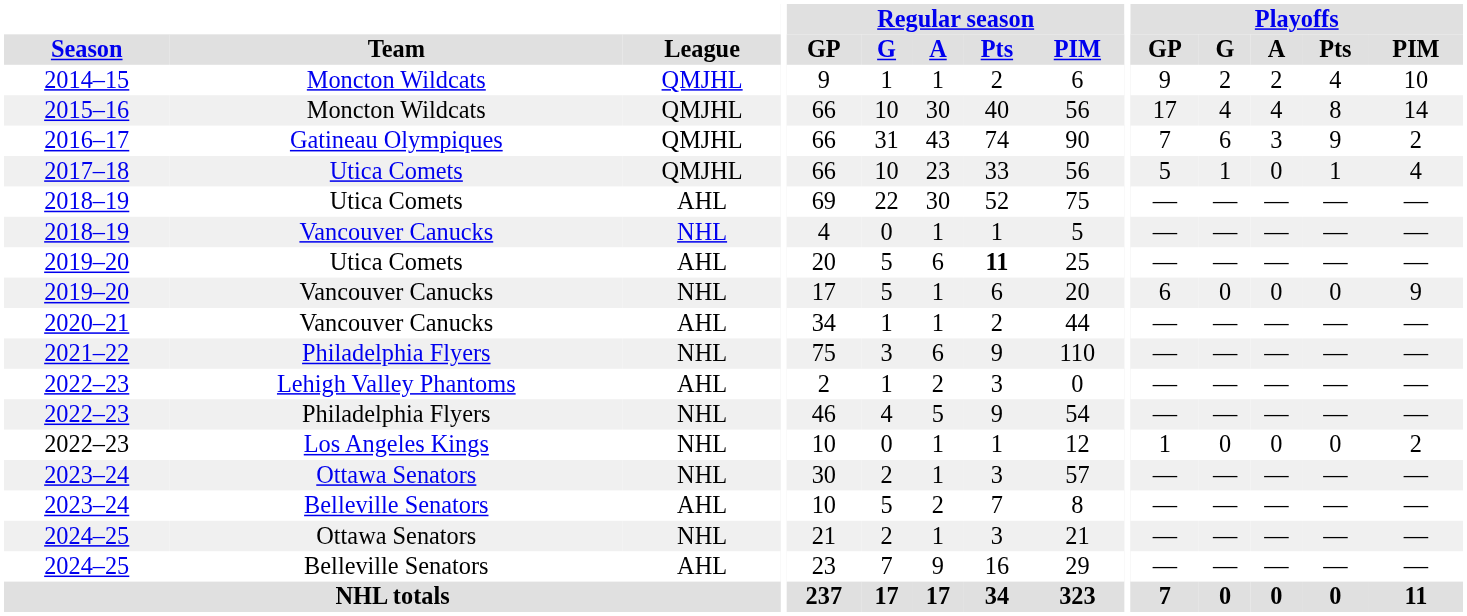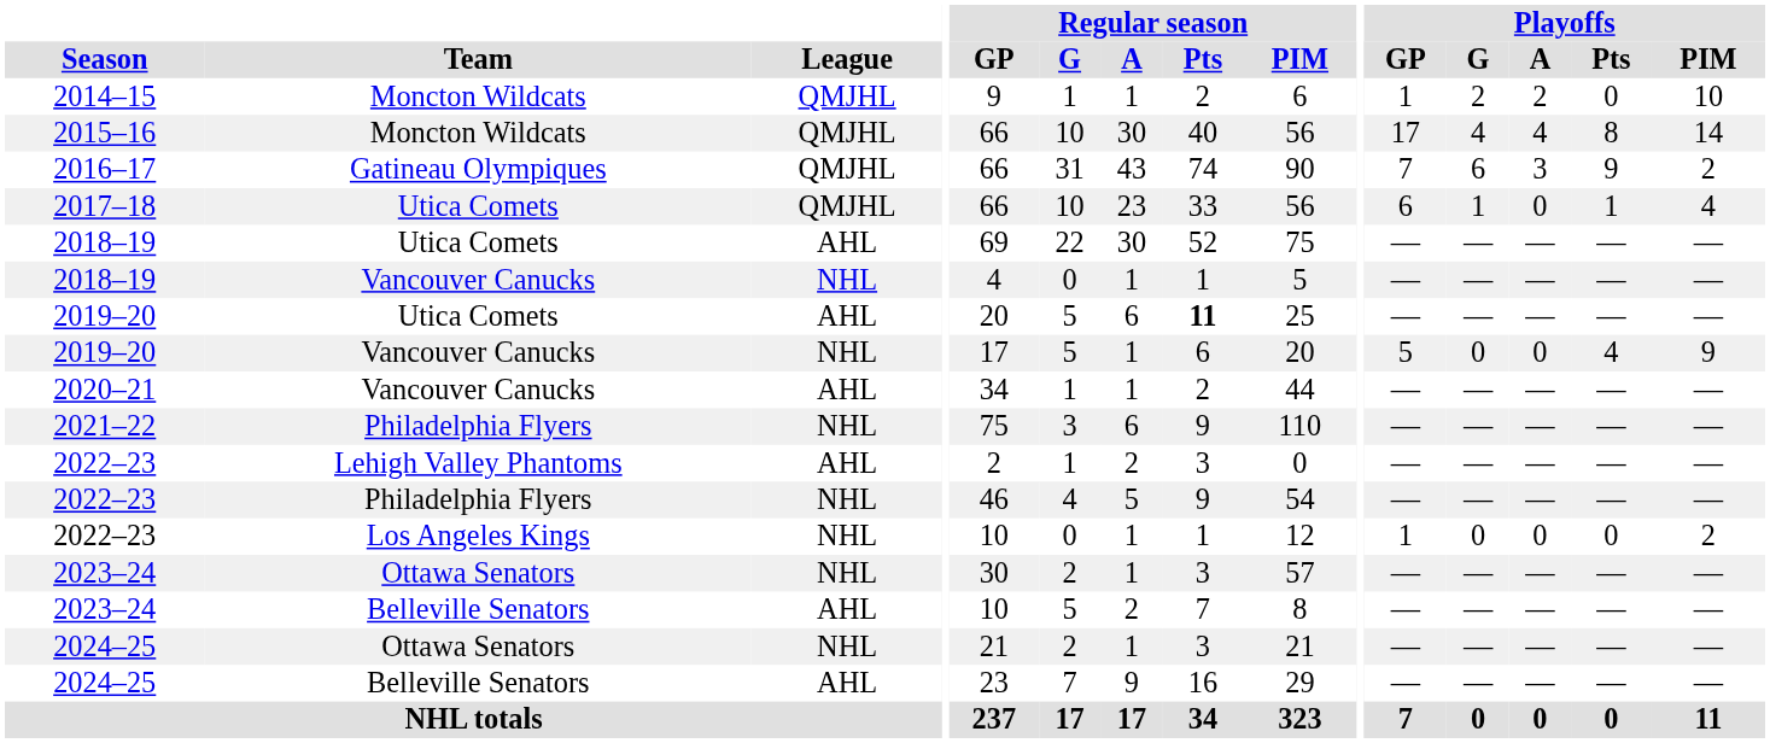2014–15 | Playoffs / GP: 9 -> 1
2014–15 | Playoffs / Pts: 4 -> 0
2017–18 | Playoffs / GP: 5 -> 6
2019–20 / Vancouver Canucks | Playoffs / GP: 6 -> 5
2019–20 / Vancouver Canucks | Playoffs / Pts: 0 -> 4
